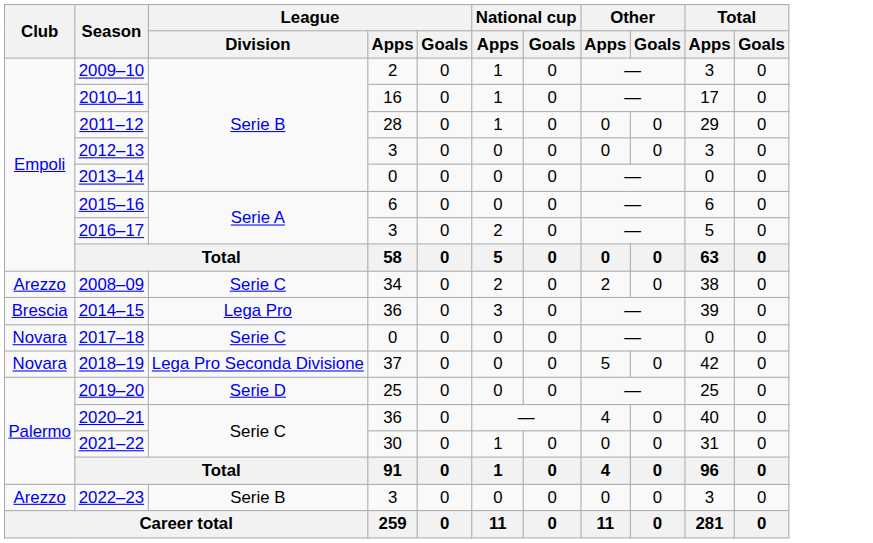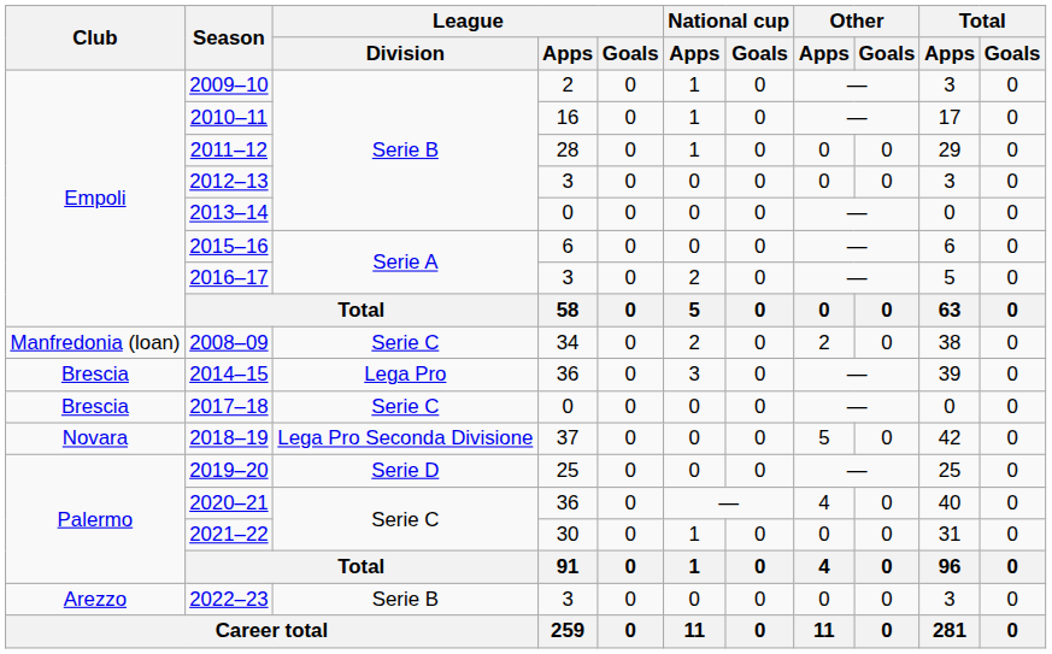2008–09 | Club: Arezzo -> Manfredonia (loan)
2017–18 | Club: Novara -> Brescia
